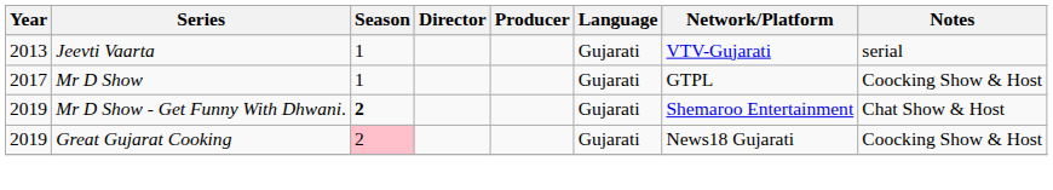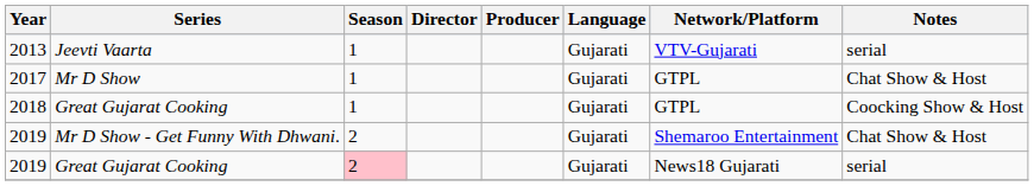2017 | Notes: Coocking Show & Host -> Chat Show & Host
+ row: 2018 | Great Gujarat Cooking | 1 | Gujarati | GTPL | Coocking Show & Host
2019 / Mr D Show - Get Funny With Dhwani. | Season: bold -> normal
2019 / Great Gujarat Cooking | Notes: Coocking Show & Host -> serial
